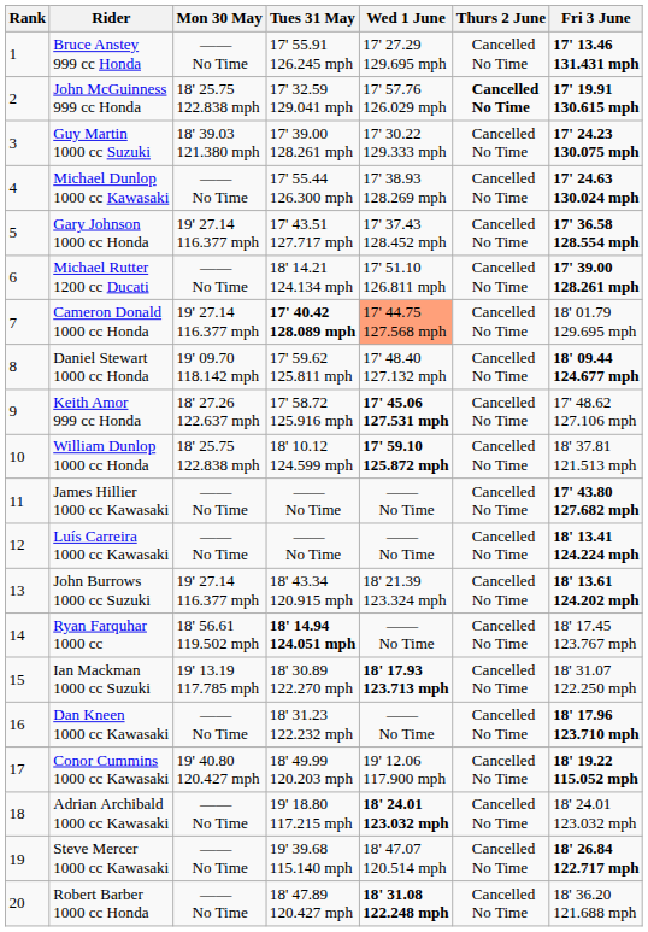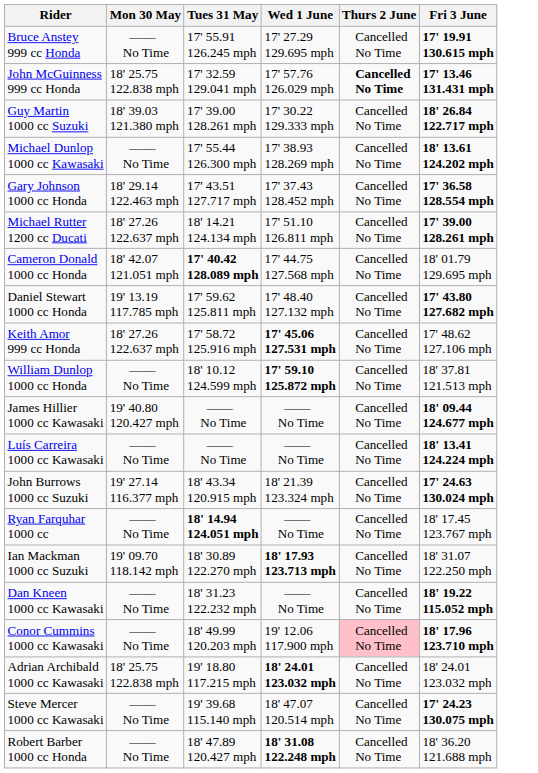- column: Rank | 1 | 2 | 3 | 4 | 5 | 6 | 7 | 8 | 9 | 10 | 11 | 12 | 13 | 14 | 15 | 16 | 17 | 18 | 19 | 20
Bruce Anstey 999 cc Honda | Fri 3 June: 17' 13.46 131.431 mph -> 17' 19.91 130.615 mph
John McGuinness 999 cc Honda | Fri 3 June: 17' 19.91 130.615 mph -> 17' 13.46 131.431 mph
Guy Martin 1000 cc Suzuki | Fri 3 June: 17' 24.23 130.075 mph -> 18' 26.84 122.717 mph
Michael Dunlop 1000 cc Kawasaki | Fri 3 June: 17' 24.63 130.024 mph -> 18' 13.61 124.202 mph
Gary Johnson 1000 cc Honda | Mon 30 May: 19' 27.14 116.377 mph -> 18' 29.14 122.463 mph
Michael Rutter 1200 cc Ducati | Mon 30 May: —— No Time -> 18' 27.26 122.637 mph
Cameron Donald 1000 cc Honda | Mon 30 May: 19' 27.14 116.377 mph -> 18' 42.07 121.051 mph
Cameron Donald 1000 cc Honda | Wed 1 June: lightsalmon background -> no background
Daniel Stewart 1000 cc Honda | Mon 30 May: 19' 09.70 118.142 mph -> 19' 13.19 117.785 mph
Daniel Stewart 1000 cc Honda | Fri 3 June: 18' 09.44 124.677 mph -> 17' 43.80 127.682 mph
William Dunlop 1000 cc Honda | Mon 30 May: 18' 25.75 122.838 mph -> —— No Time
James Hillier 1000 cc Kawasaki | Mon 30 May: —— No Time -> 19' 40.80 120.427 mph
James Hillier 1000 cc Kawasaki | Fri 3 June: 17' 43.80 127.682 mph -> 18' 09.44 124.677 mph
John Burrows 1000 cc Suzuki | Fri 3 June: 18' 13.61 124.202 mph -> 17' 24.63 130.024 mph
Ryan Farquhar 1000 cc | Mon 30 May: 18' 56.61 119.502 mph -> —— No Time
Ian Mackman 1000 cc Suzuki | Mon 30 May: 19' 13.19 117.785 mph -> 19' 09.70 118.142 mph
Dan Kneen 1000 cc Kawasaki | Fri 3 June: 18' 17.96 123.710 mph -> 18' 19.22 115.052 mph
Conor Cummins 1000 cc Kawasaki | Mon 30 May: 19' 40.80 120.427 mph -> —— No Time
Conor Cummins 1000 cc Kawasaki | Thurs 2 June: no background -> pink background
Conor Cummins 1000 cc Kawasaki | Fri 3 June: 18' 19.22 115.052 mph -> 18' 17.96 123.710 mph
Adrian Archibald 1000 cc Kawasaki | Mon 30 May: —— No Time -> 18' 25.75 122.838 mph
Steve Mercer 1000 cc Kawasaki | Fri 3 June: 18' 26.84 122.717 mph -> 17' 24.23 130.075 mph
